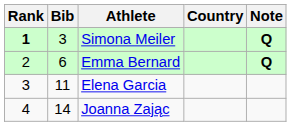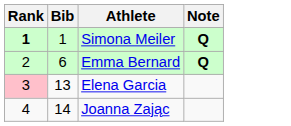- column: Country
Simona Meiler | Bib: 3 -> 1
Elena Garcia | Rank: no background -> pink background
Elena Garcia | Bib: 11 -> 13
